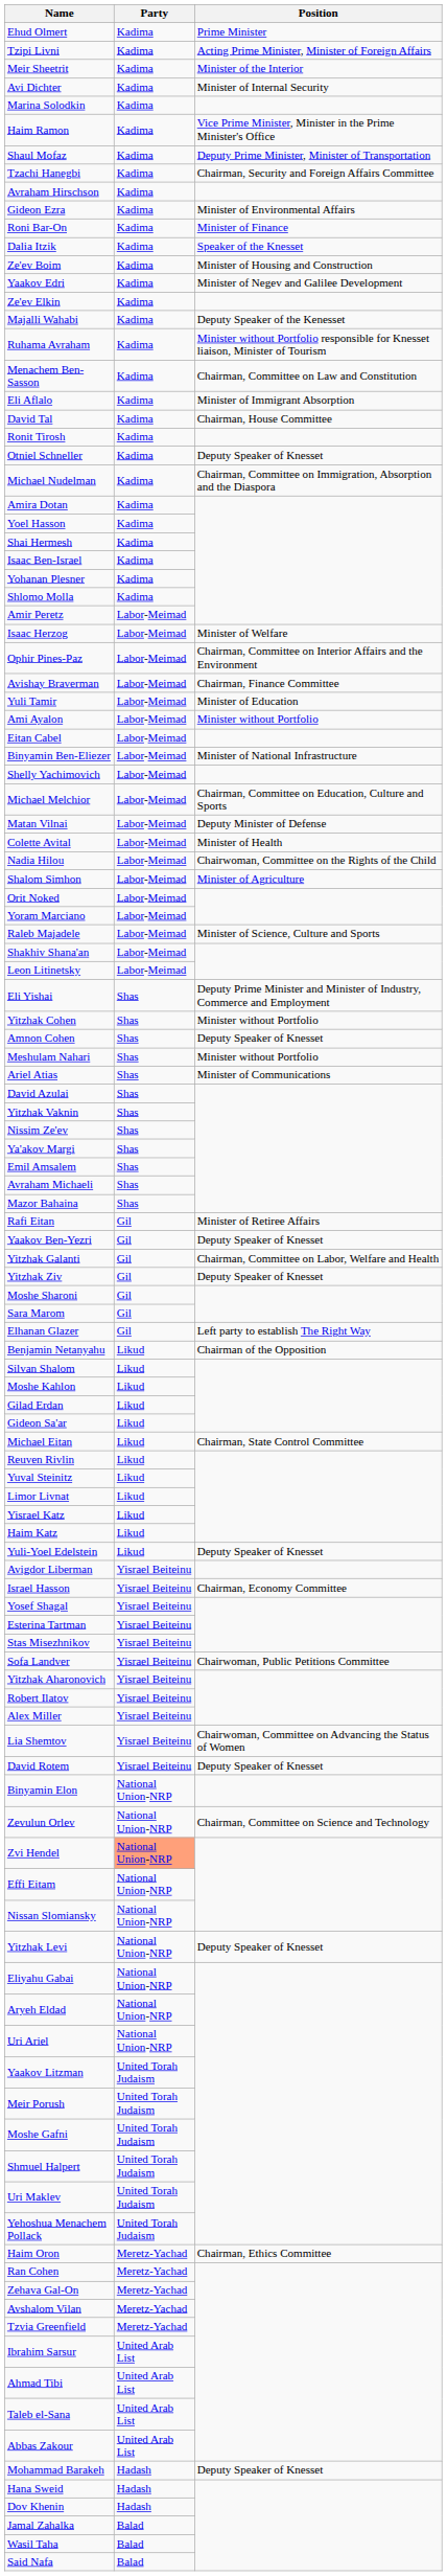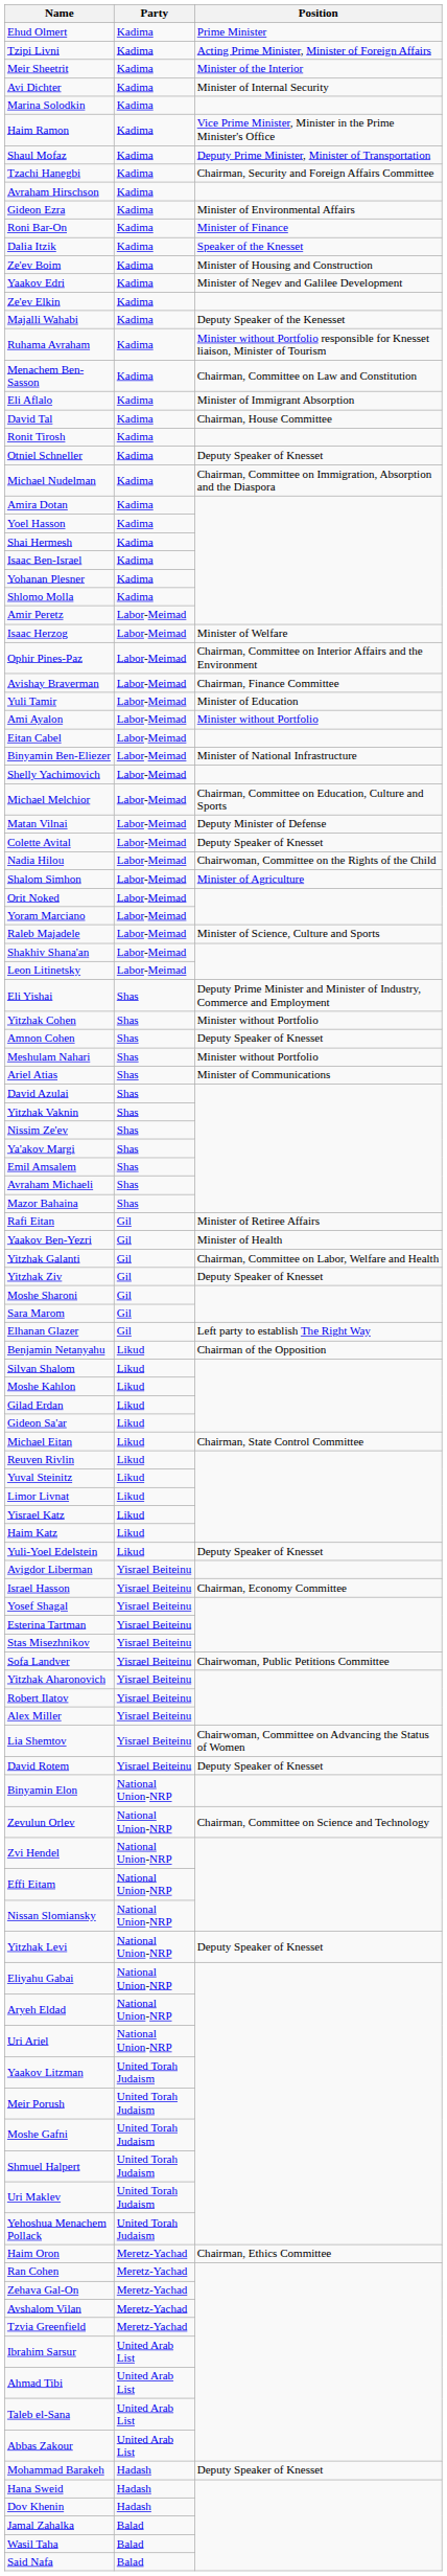Colette Avital | Position: Minister of Health -> Deputy Speaker of Knesset
Yaakov Ben-Yezri | Position: Deputy Speaker of Knesset -> Minister of Health
Zvi Hendel | Party: lightsalmon background -> no background
